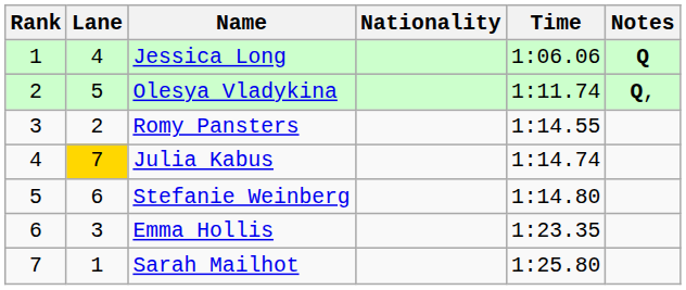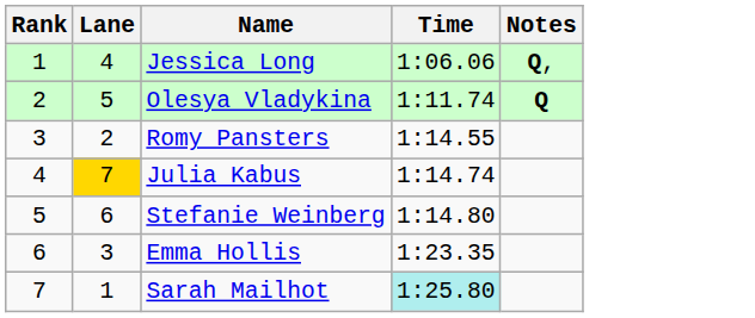- column: Nationality
Jessica Long | Notes: Q -> Q,
Olesya Vladykina | Notes: Q, -> Q
Sarah Mailhot | Time: no background -> paleturquoise background
